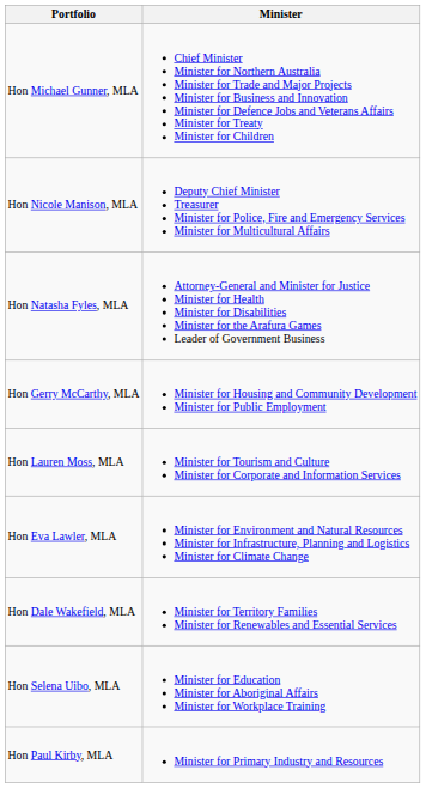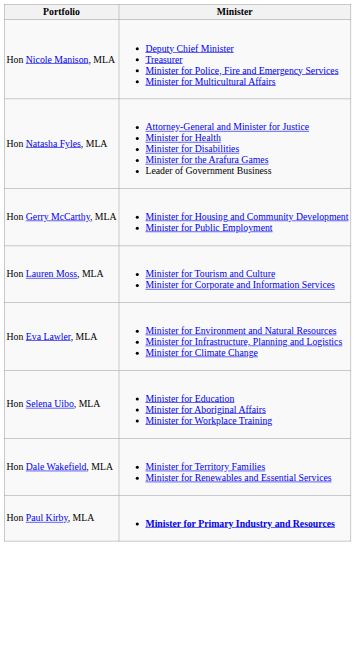- row: Hon Michael Gunner, MLA | Chief Minister Minister for Northern Australia Minister for Trade and Major Projects Minister for Business and Innovation Minister for Defence Jobs and Veterans Affairs Minister for Treaty Minister for Children
rows swapped: Hon Dale Wakefield, MLA <-> Hon Selena Uibo, MLA
Hon Paul Kirby, MLA | Minister: normal -> bold
